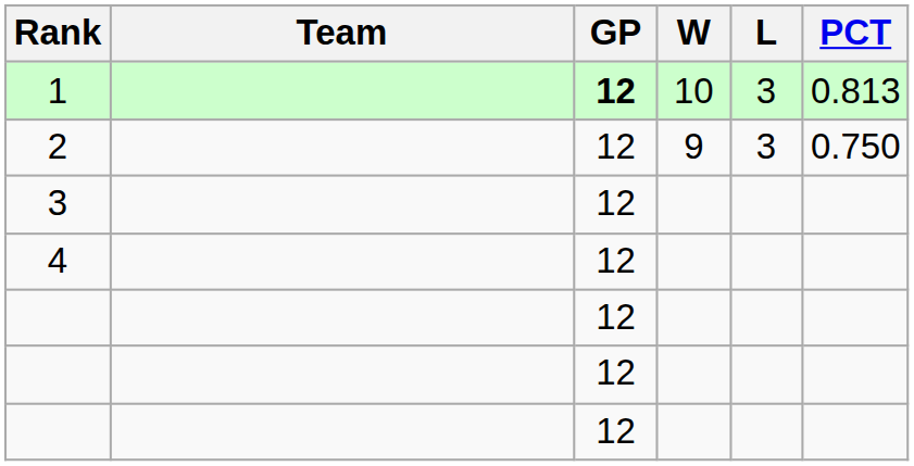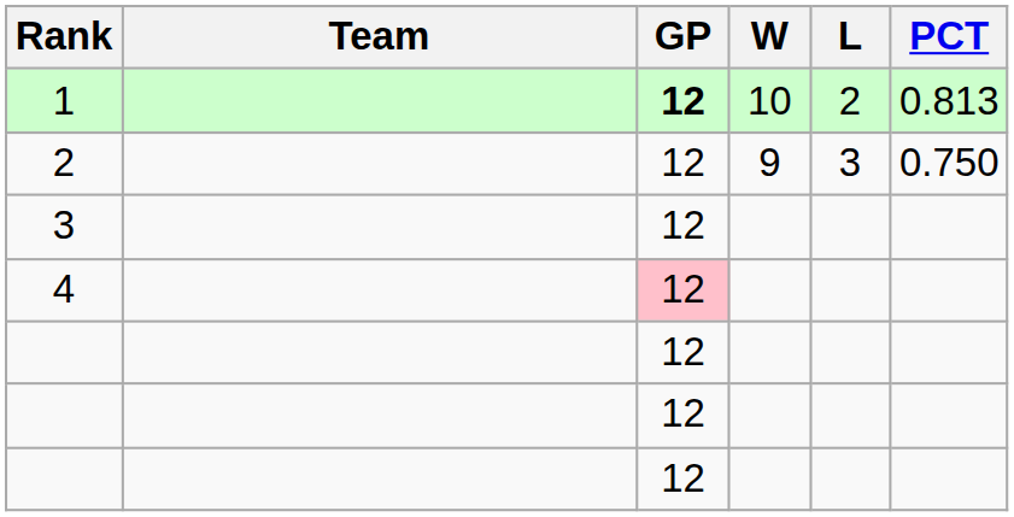1 | L: 3 -> 2
4 | GP: no background -> pink background
